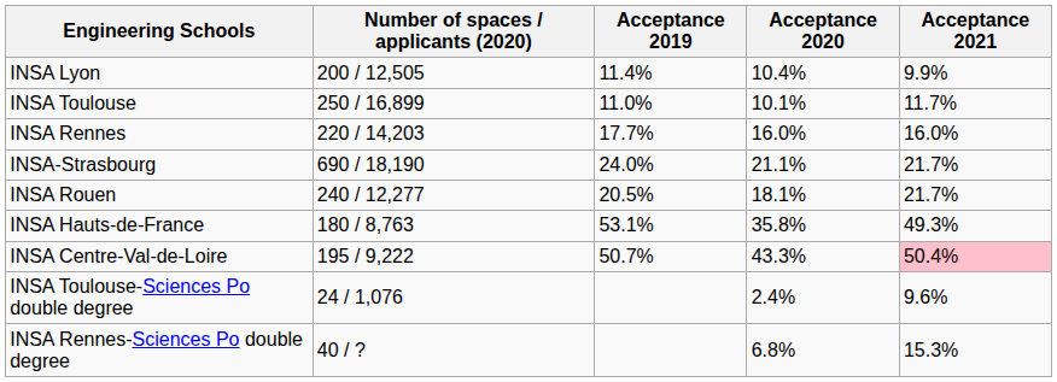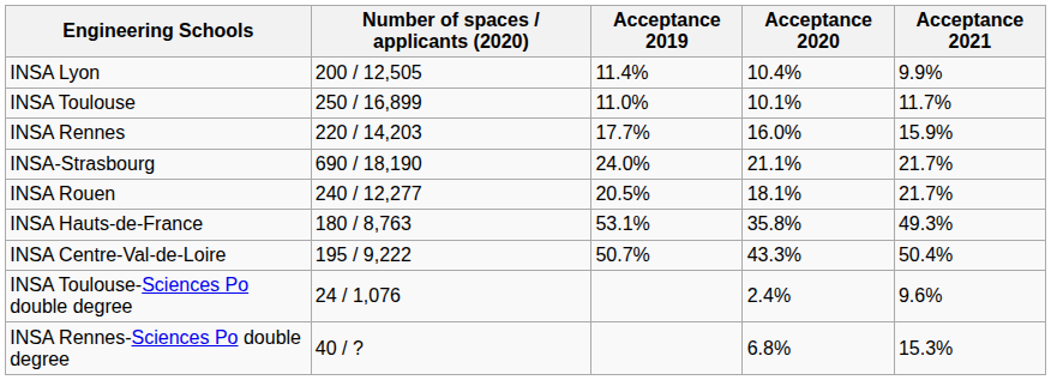INSA Rennes | Acceptance 2021: 16.0% -> 15.9%
INSA Centre-Val-de-Loire | Acceptance 2021: pink background -> no background
